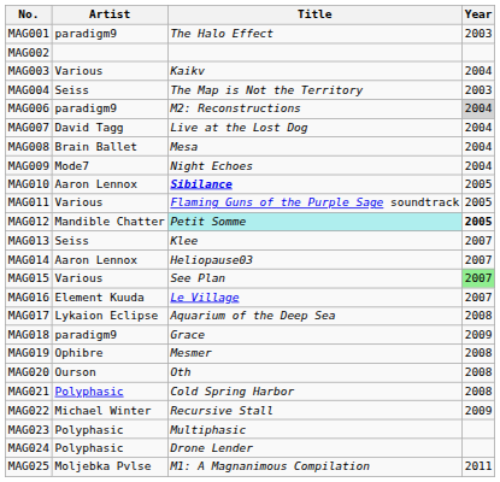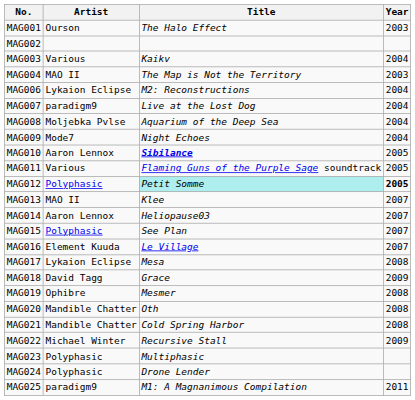MAG001 | Artist: paradigm9 -> Ourson
MAG004 | Artist: Seiss -> MAO II
MAG006 | Artist: paradigm9 -> Lykaion Eclipse
MAG006 | Year: lightgrey background -> no background
MAG007 | Artist: David Tagg -> paradigm9
MAG008 | Artist: Brain Ballet -> Moljebka Pvlse
MAG008 | Title: Mesa -> Aquarium of the Deep Sea
MAG012 | Artist: Mandible Chatter -> Polyphasic
MAG013 | Artist: Seiss -> MAO II
MAG015 | Artist: Various -> Polyphasic
MAG015 | Year: lightgreen background -> no background
MAG017 | Title: Aquarium of the Deep Sea -> Mesa
MAG018 | Artist: paradigm9 -> David Tagg
MAG020 | Artist: Ourson -> Mandible Chatter
MAG021 | Artist: Polyphasic -> Mandible Chatter
MAG025 | Artist: Moljebka Pvlse -> paradigm9
